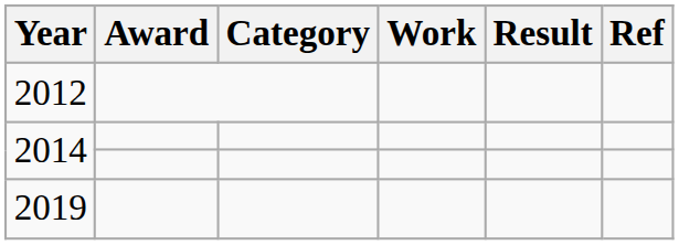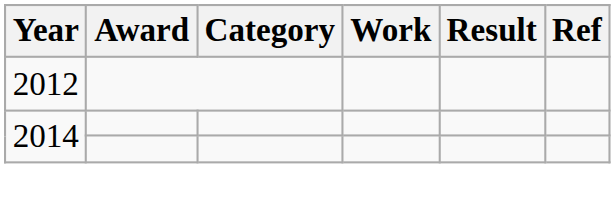- row: 2019
